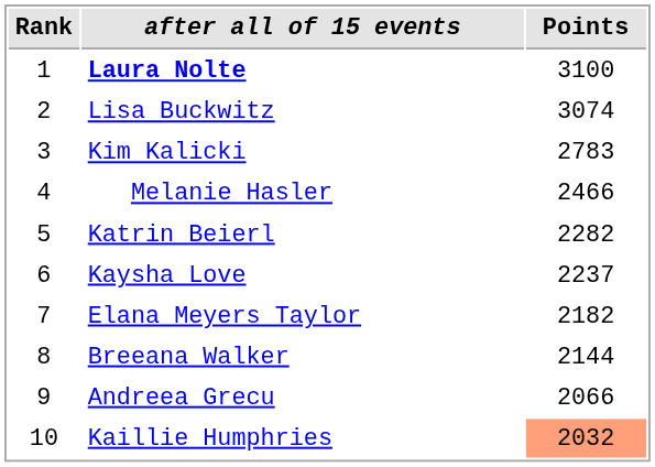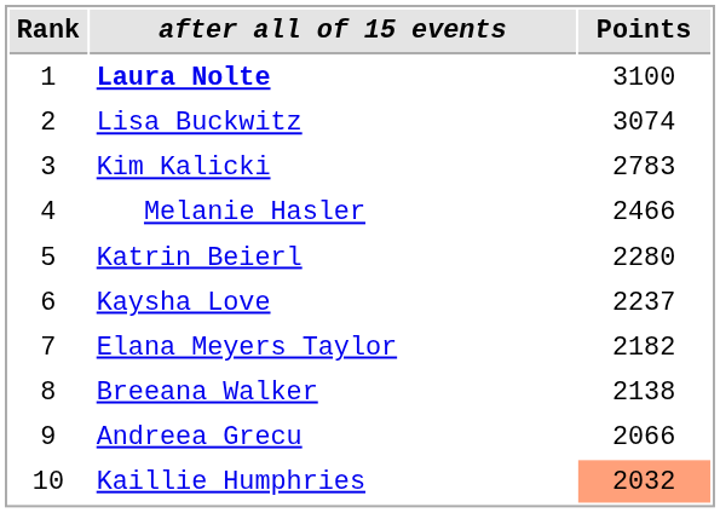Katrin Beierl | Points: 2282 -> 2280
Breeana Walker | Points: 2144 -> 2138
